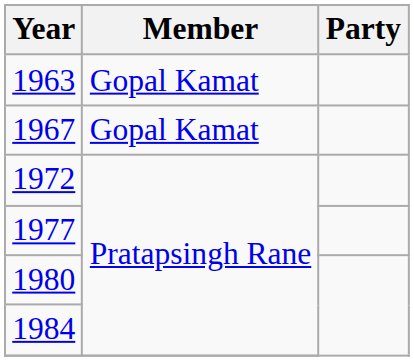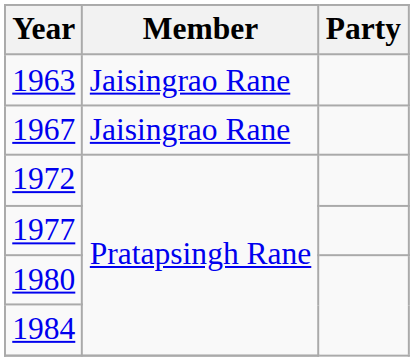1963 | Member: Gopal Kamat -> Jaisingrao Rane
1967 | Member: Gopal Kamat -> Jaisingrao Rane
